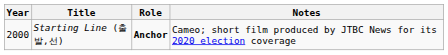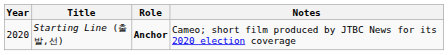Starting Line (출발,선) | Year: 2000 -> 2020
